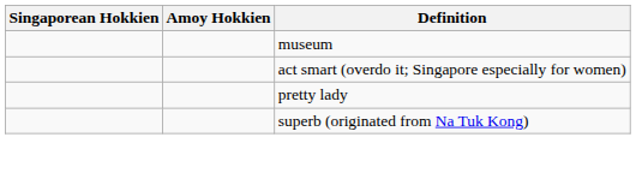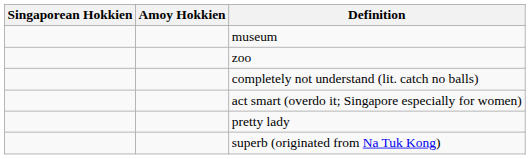+ row: zoo
+ row: completely not understand (lit. catch no balls)
